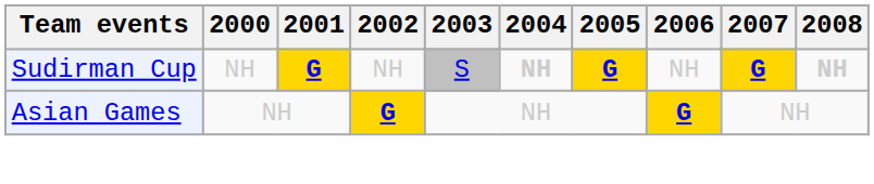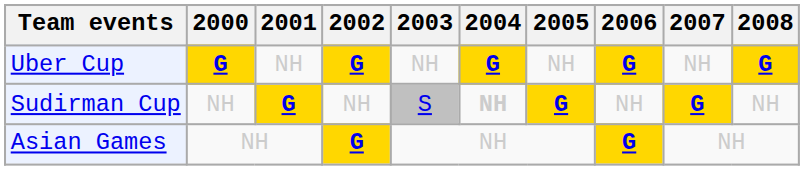+ row: Uber Cup | G | NH | G | NH | G | NH | G | NH | G
Sudirman Cup | 2008: bold -> normal
